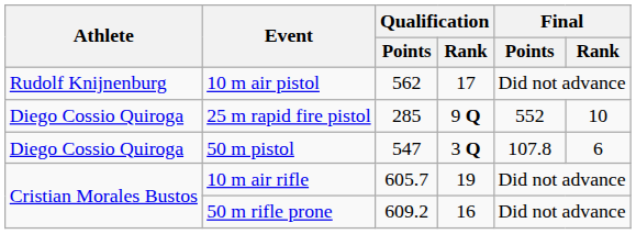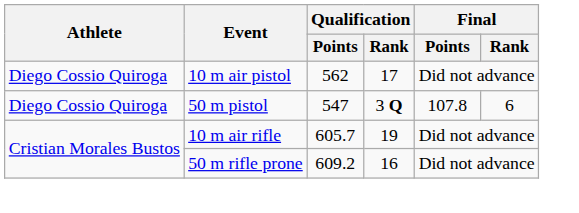10 m air pistol | Athlete: Rudolf Knijnenburg -> Diego Cossio Quiroga
- row: Diego Cossio Quiroga | 25 m rapid fire pistol | 285 | 9 Q | 552 | 10
